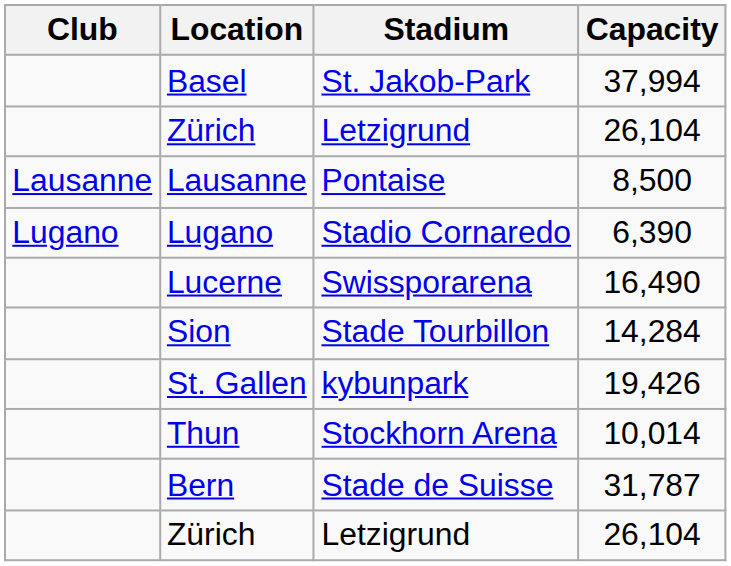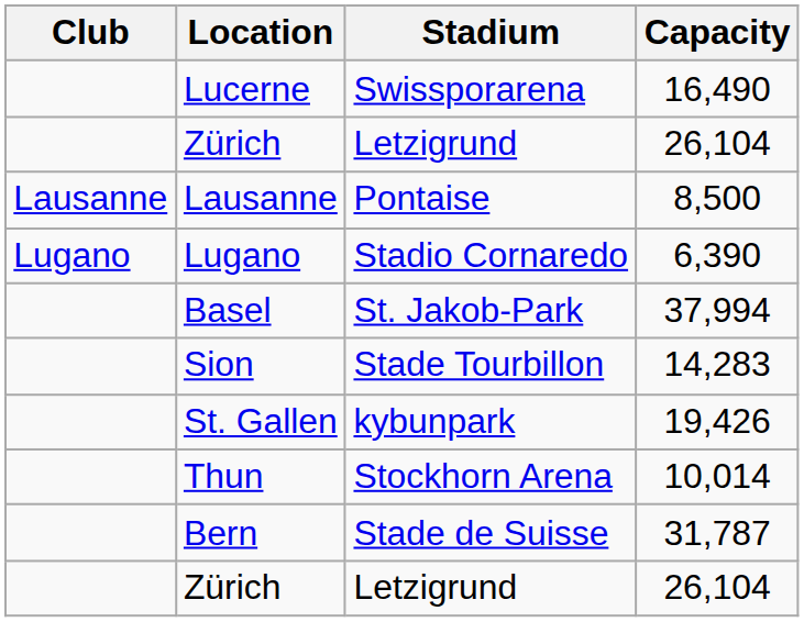rows swapped: Basel <-> Lucerne
Sion | Capacity: 14,284 -> 14,283
